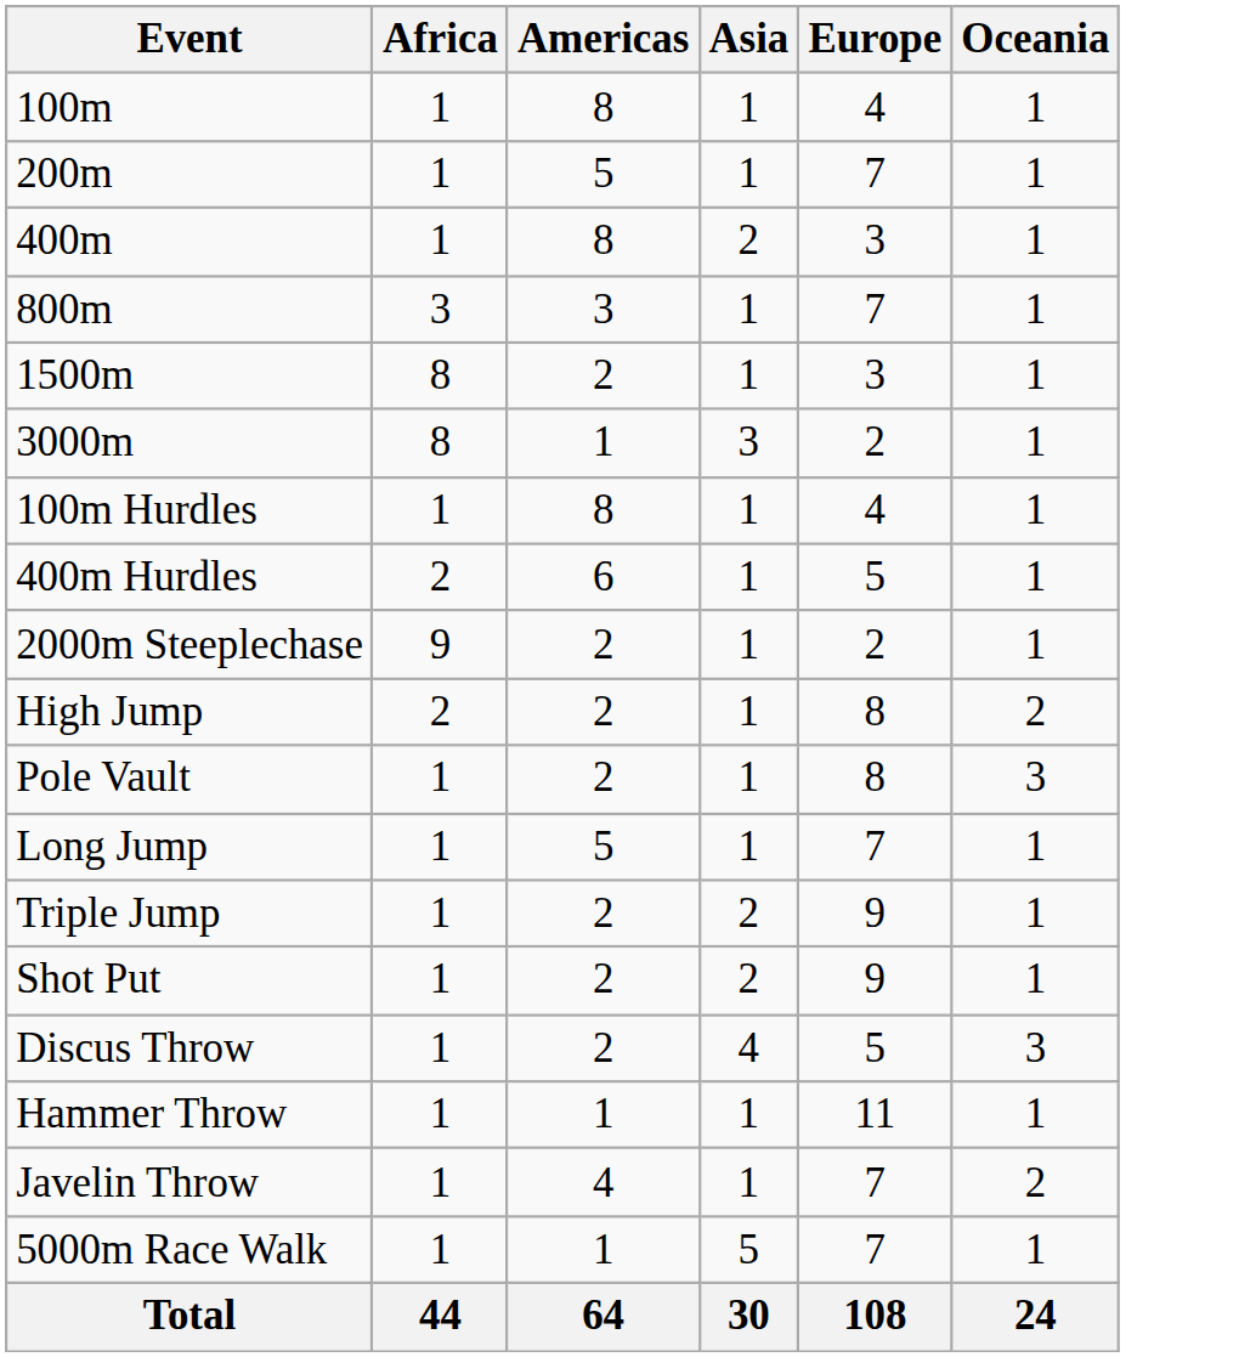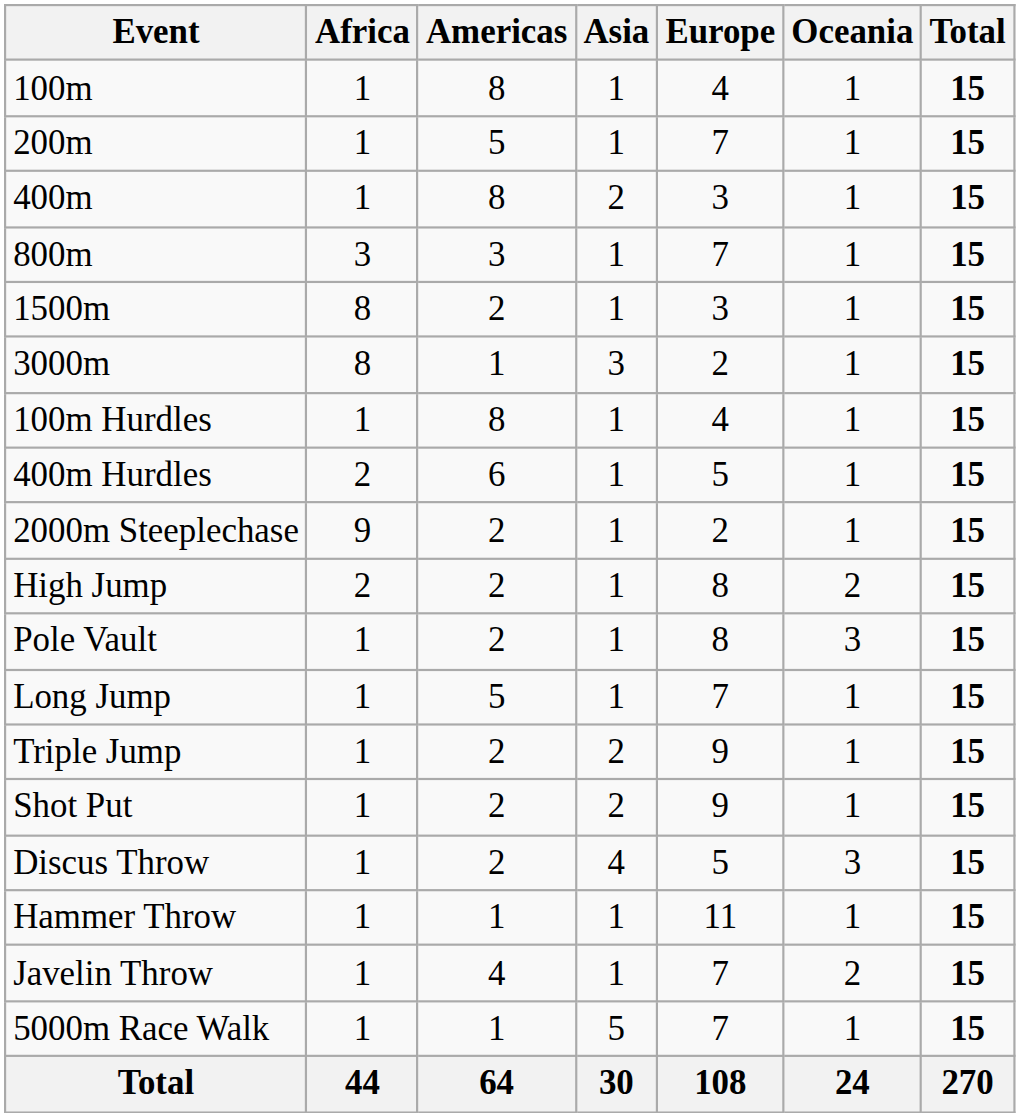+ column: Total | 15 | 15 | 15 | 15 | 15 | 15 | 15 | 15 | 15 | 15 | 15 | 15 | 15 | 15 | 15 | 15 | 15 | 15 | 270
